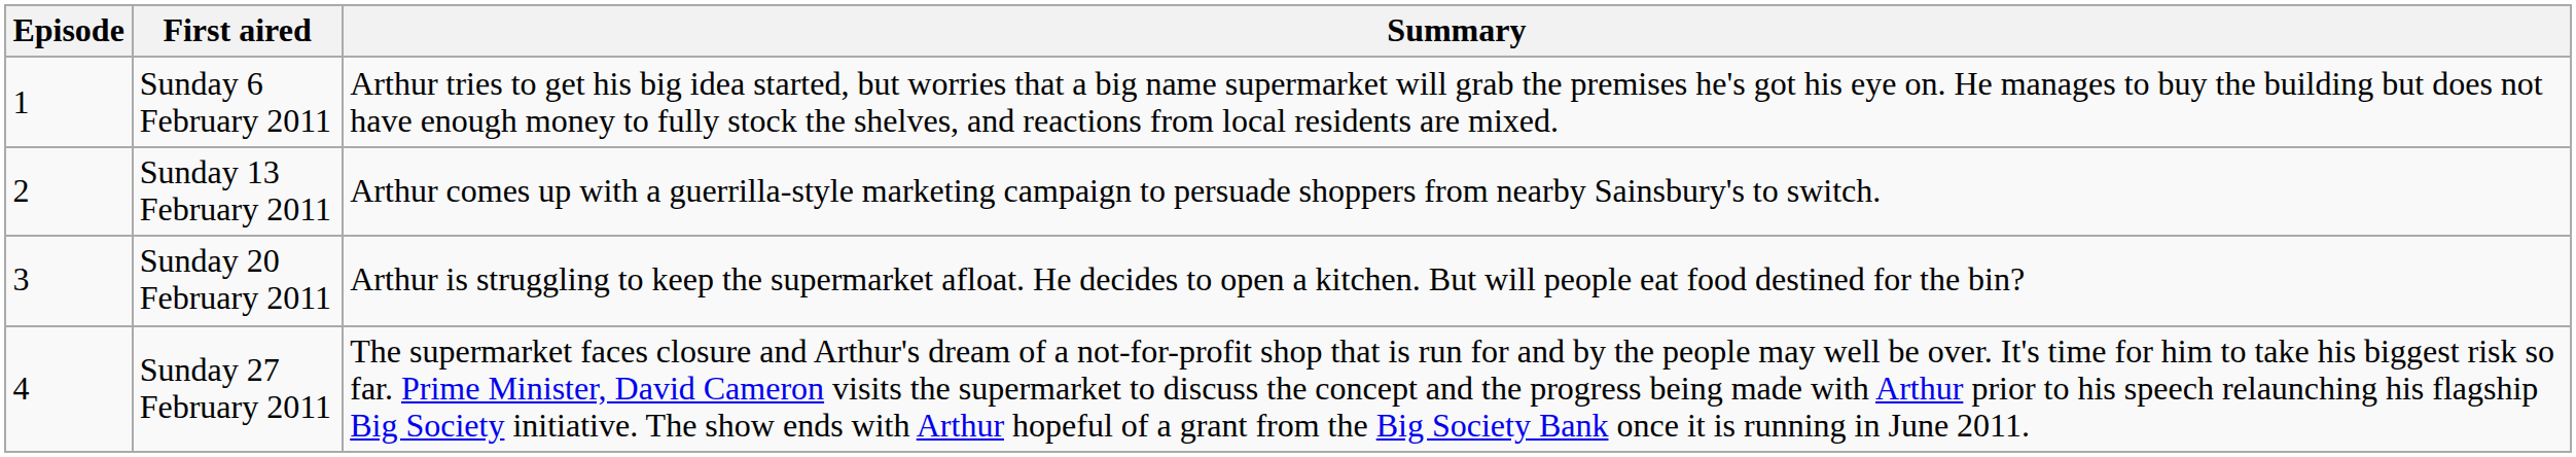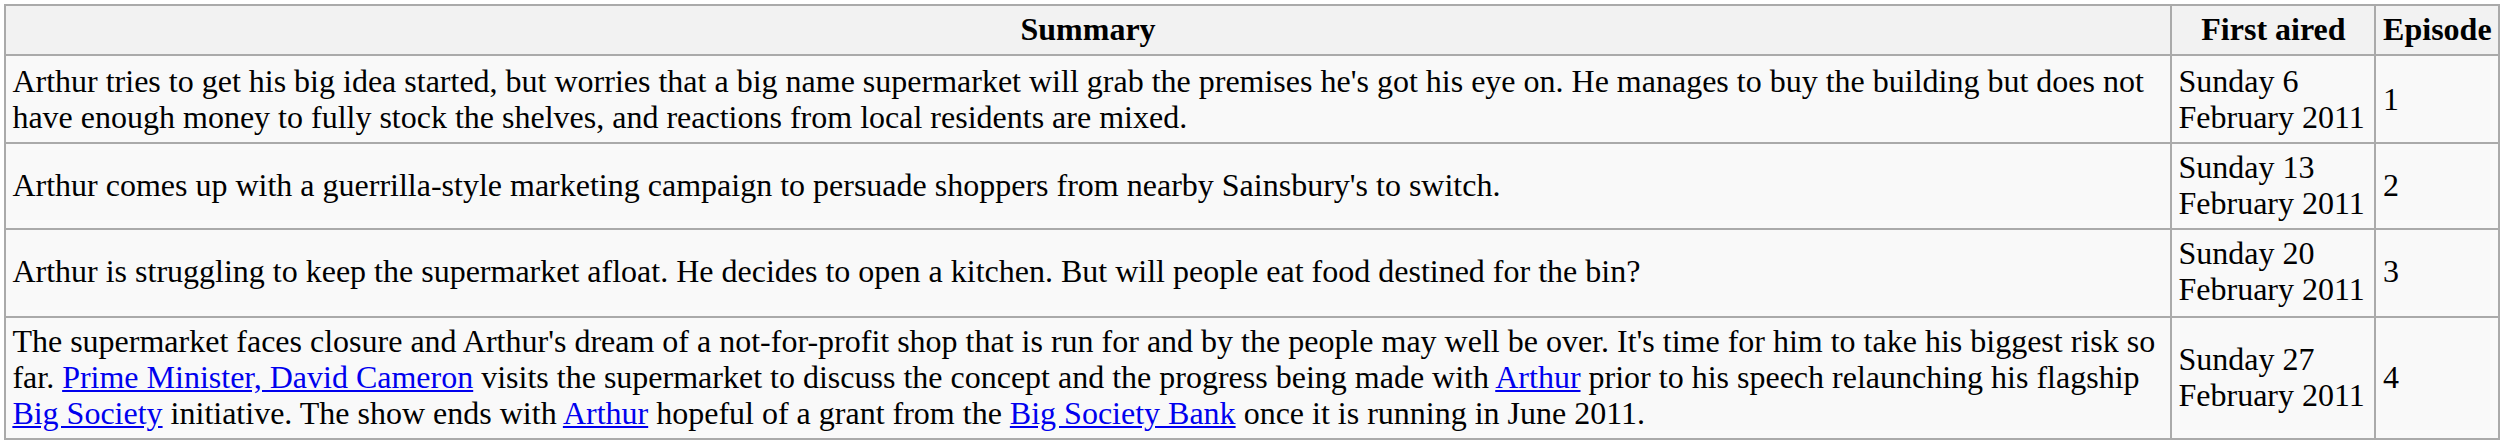columns swapped: Episode <-> Summary
